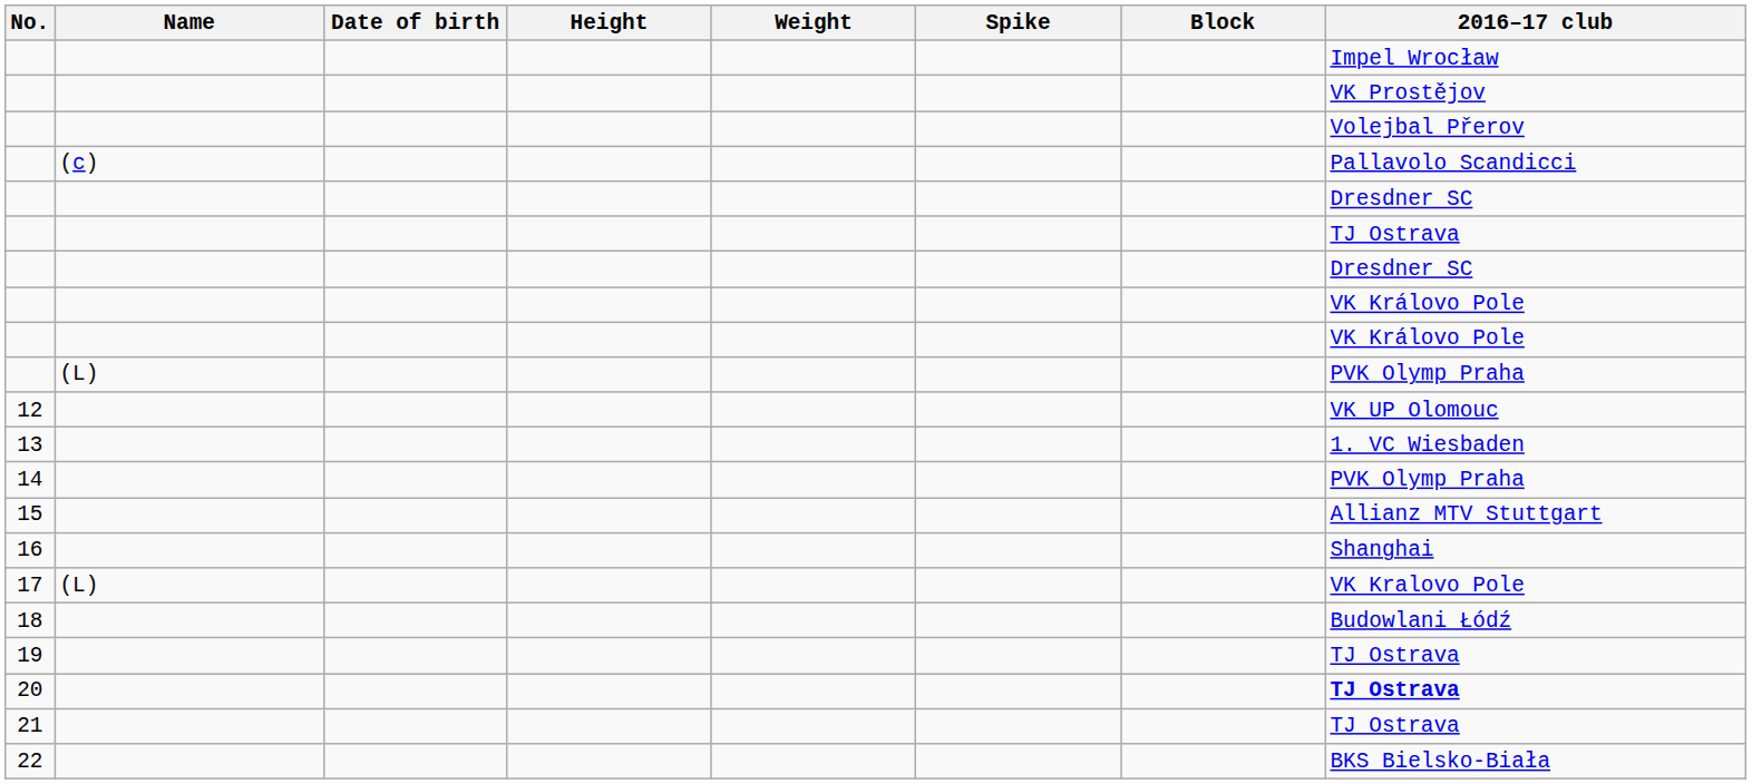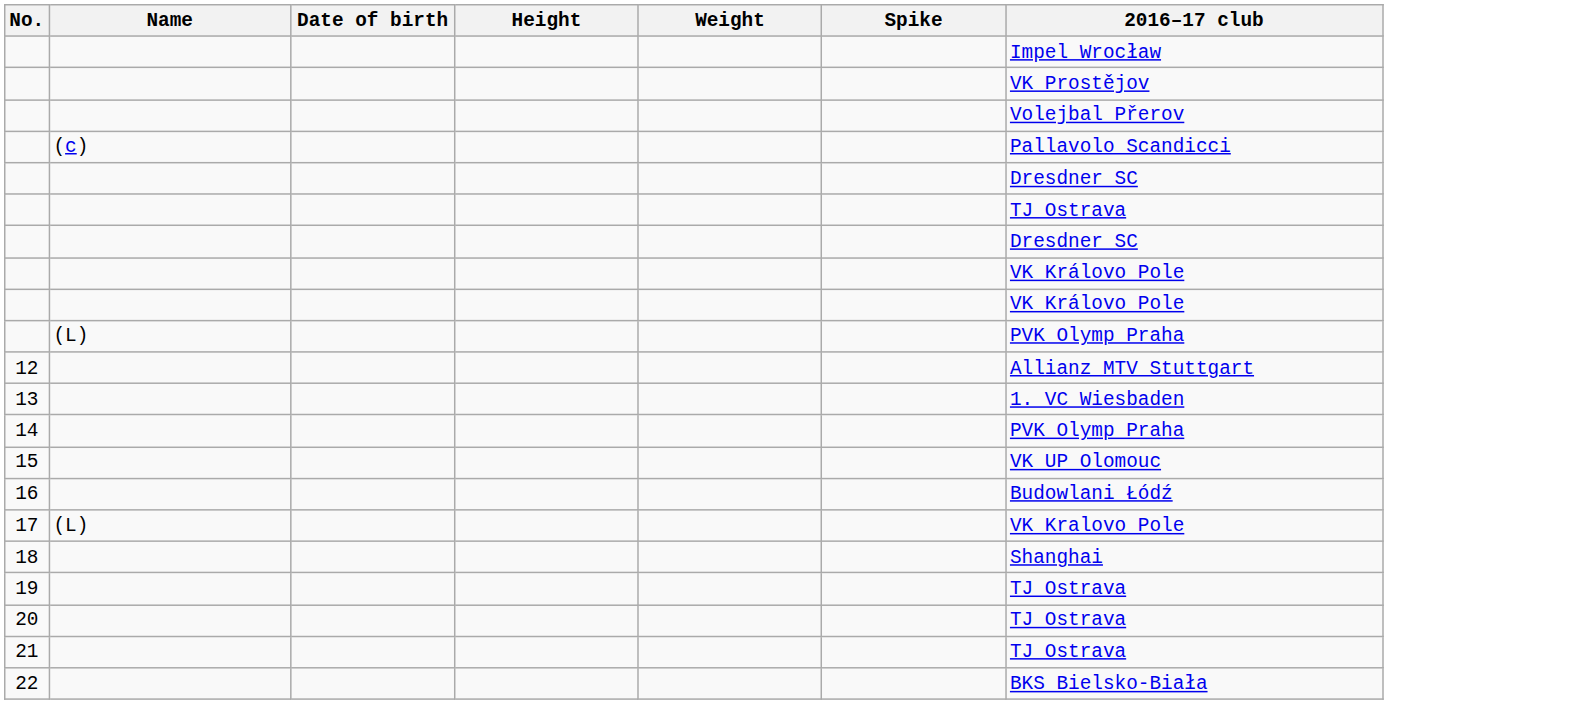- column: Block
12 | 2016–17 club: VK UP Olomouc -> Allianz MTV Stuttgart
15 | 2016–17 club: Allianz MTV Stuttgart -> VK UP Olomouc
16 | 2016–17 club: Shanghai -> Budowlani Łódź
18 | 2016–17 club: Budowlani Łódź -> Shanghai
20 | 2016–17 club: bold -> normal
